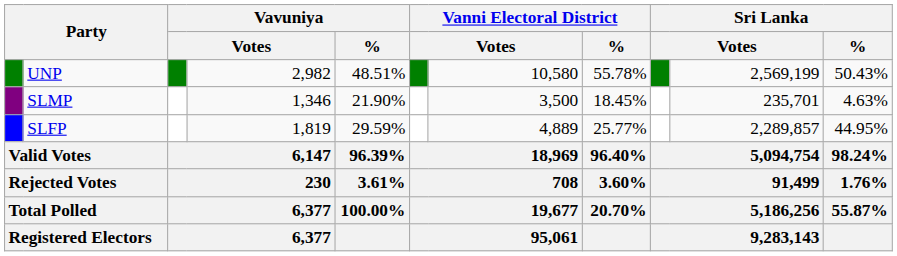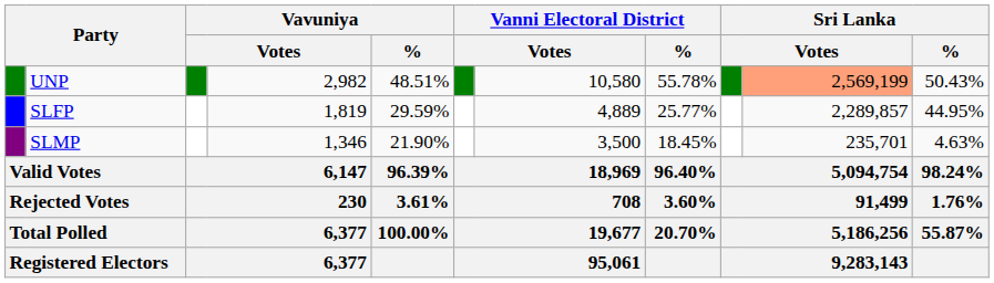UNP | column 10: no background -> lightsalmon background
rows swapped: SLFP <-> SLMP
